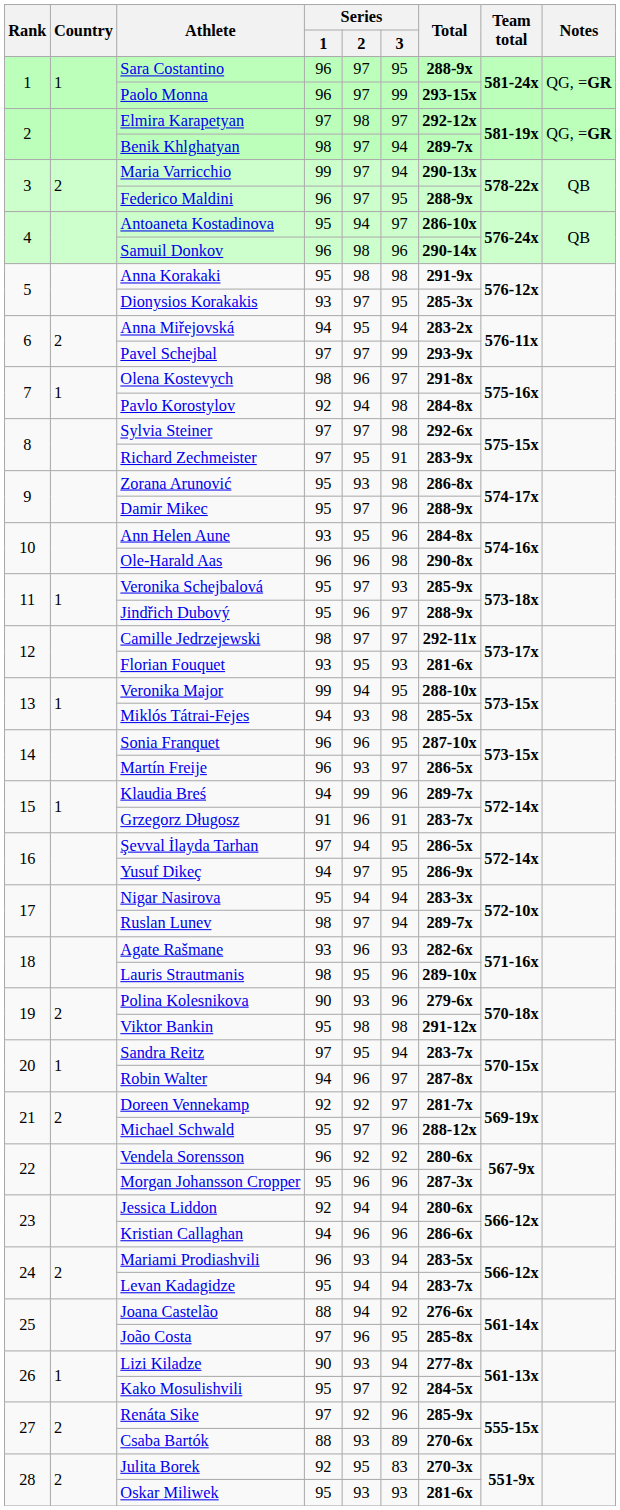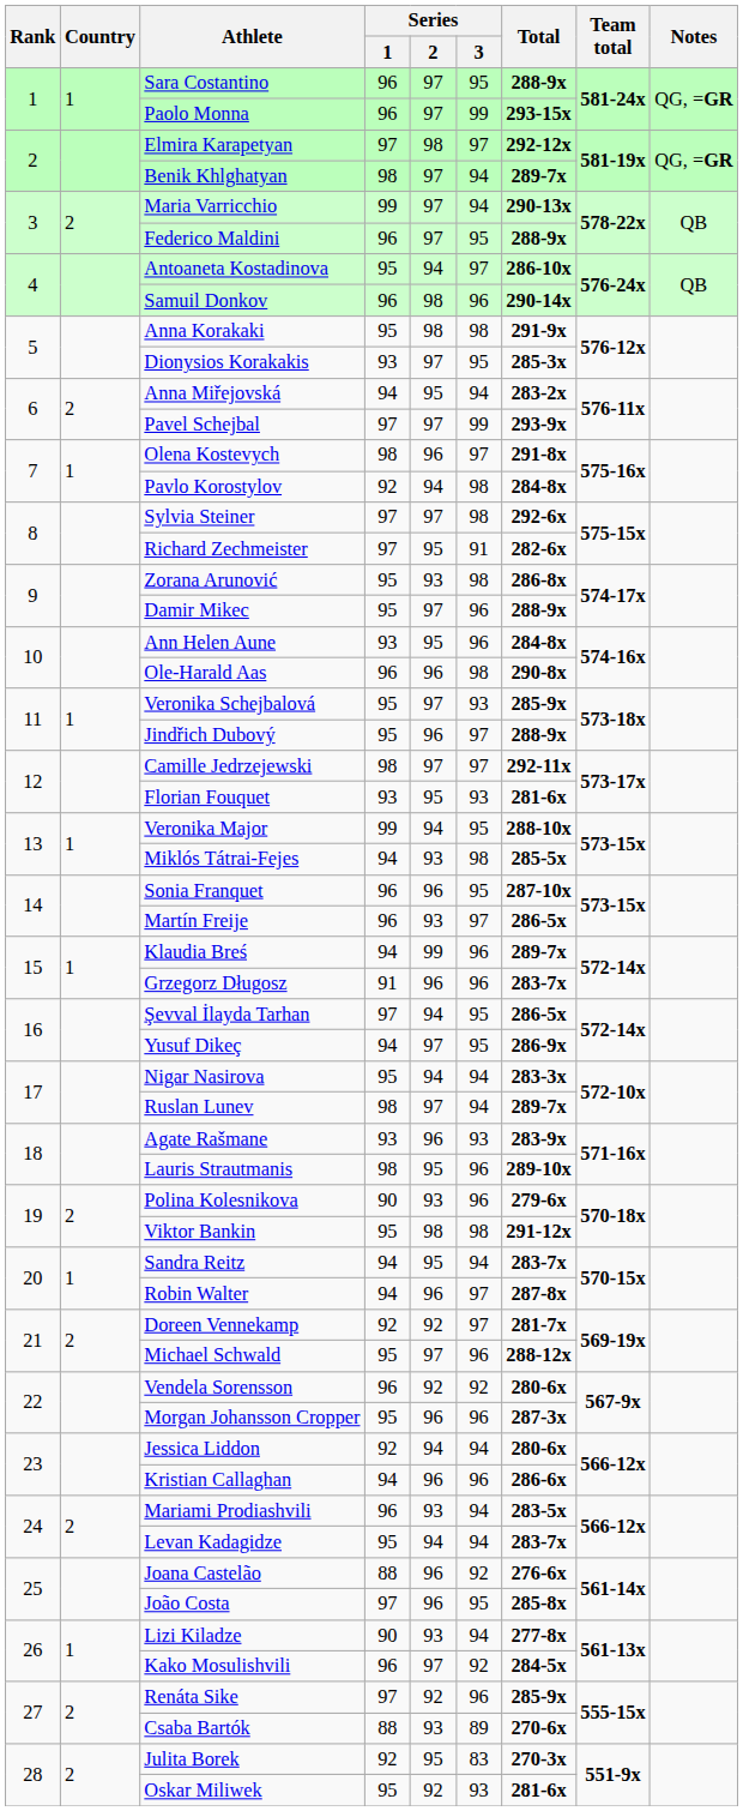Richard Zechmeister | Total: 283-9x -> 282-6x
Grzegorz Długosz | Series / 3: 91 -> 96
Agate Rašmane | Total: 282-6x -> 283-9x
Sandra Reitz | Series / 1: 97 -> 94
Joana Castelão | Series / 2: 94 -> 96
Kako Mosulishvili | Series / 1: 95 -> 96
Oskar Miliwek | Series / 2: 93 -> 92
